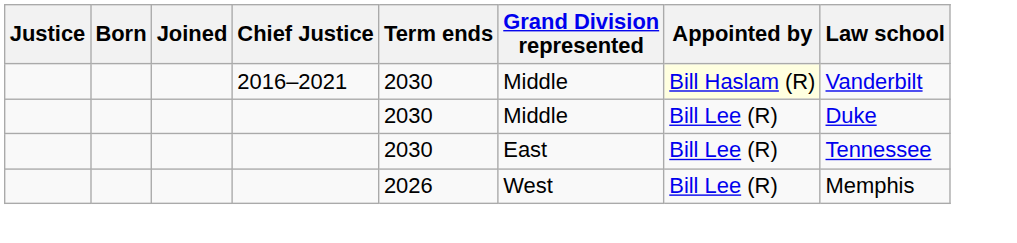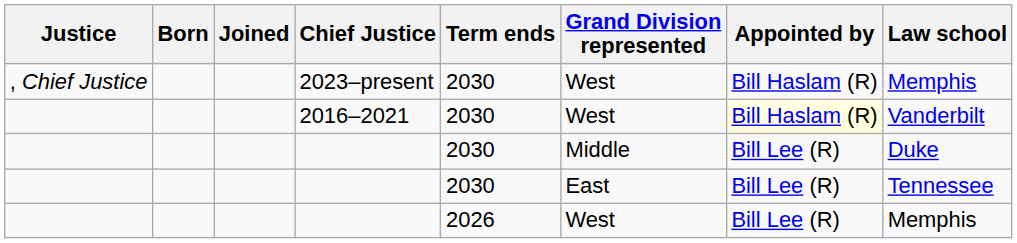+ row: , Chief Justice | 2023–present | 2030 | West | Bill Haslam (R) | Memphis
2016–2021 | Grand Division represented: Middle -> West
